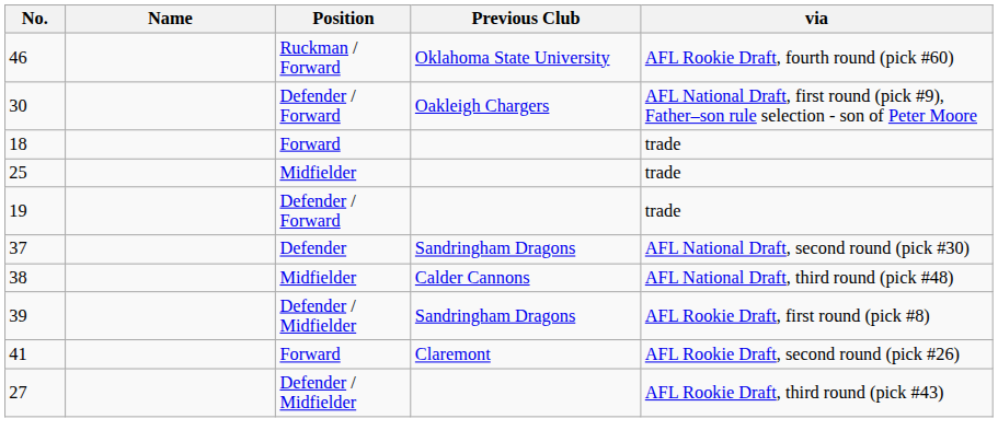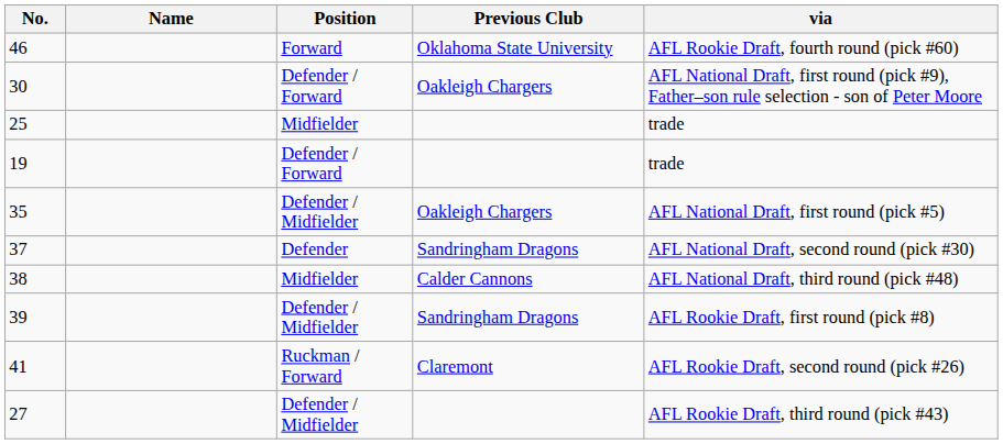46 | Position: Ruckman / Forward -> Forward
- row: 18 | Forward | trade
+ row: 35 | Defender / Midfielder | Oakleigh Chargers | AFL National Draft, first round (pick #5)
41 | Position: Forward -> Ruckman / Forward
